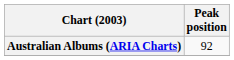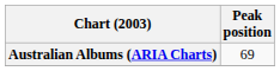Australian Albums (ARIA Charts) | Peak position: 92 -> 69
